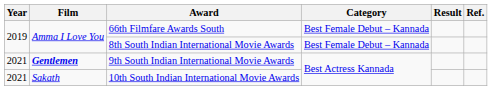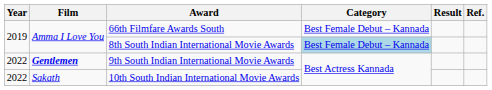8th South Indian International Movie Awards | Category: no background -> lightblue background
9th South Indian International Movie Awards | Year: 2021 -> 2022
10th South Indian International Movie Awards | Year: 2021 -> 2022
